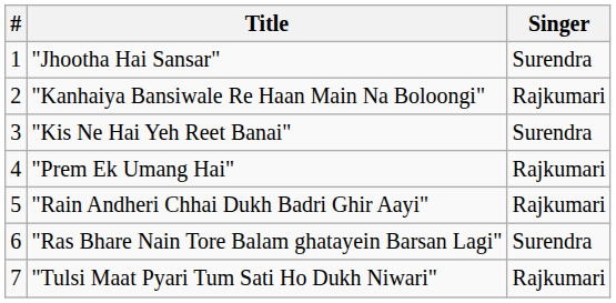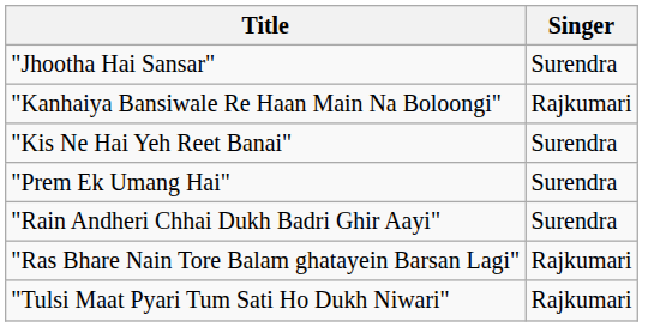- column: # | 1 | 2 | 3 | 4 | 5 | 6 | 7
"Prem Ek Umang Hai" | Singer: Rajkumari -> Surendra
"Rain Andheri Chhai Dukh Badri Ghir Aayi" | Singer: Rajkumari -> Surendra
"Ras Bhare Nain Tore Balam ghatayein Barsan Lagi" | Singer: Surendra -> Rajkumari
